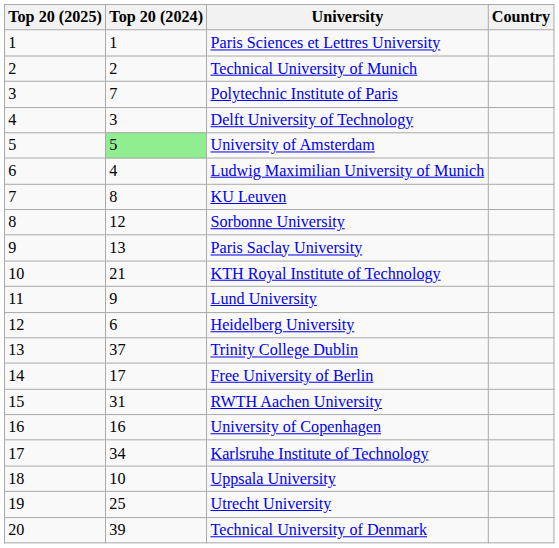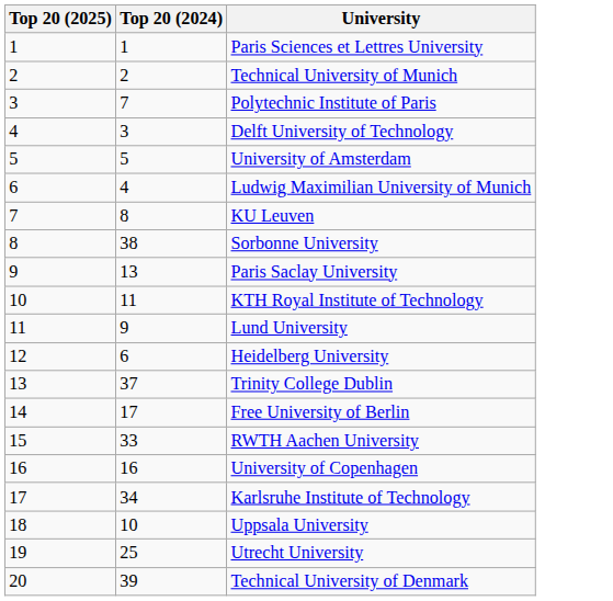- column: Country
University of Amsterdam | Top 20 (2024): lightgreen background -> no background
Sorbonne University | Top 20 (2024): 12 -> 38
KTH Royal Institute of Technology | Top 20 (2024): 21 -> 11
RWTH Aachen University | Top 20 (2024): 31 -> 33
